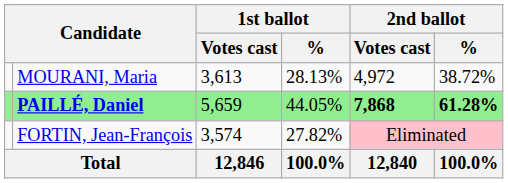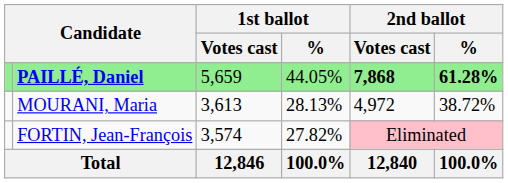rows swapped: PAILLÉ, Daniel <-> MOURANI, Maria
